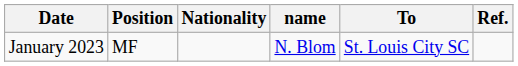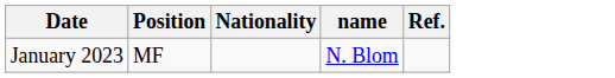- column: To | St. Louis City SC
